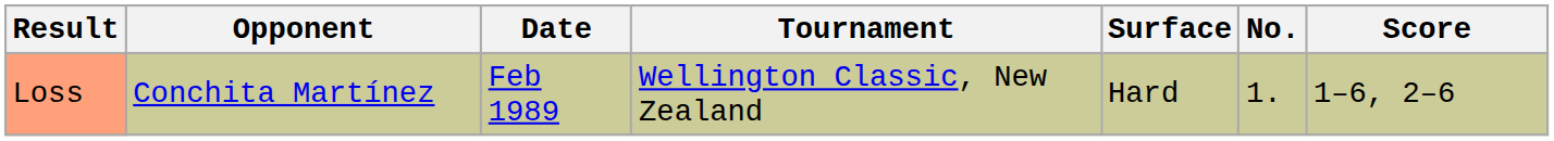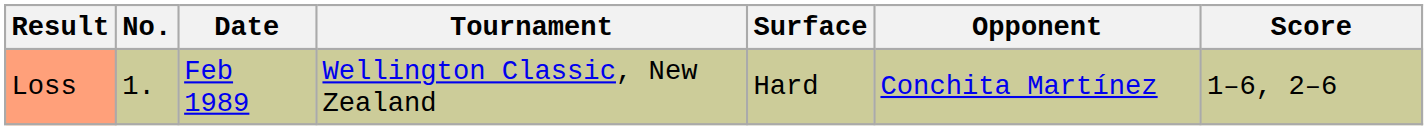columns swapped: No. <-> Opponent
